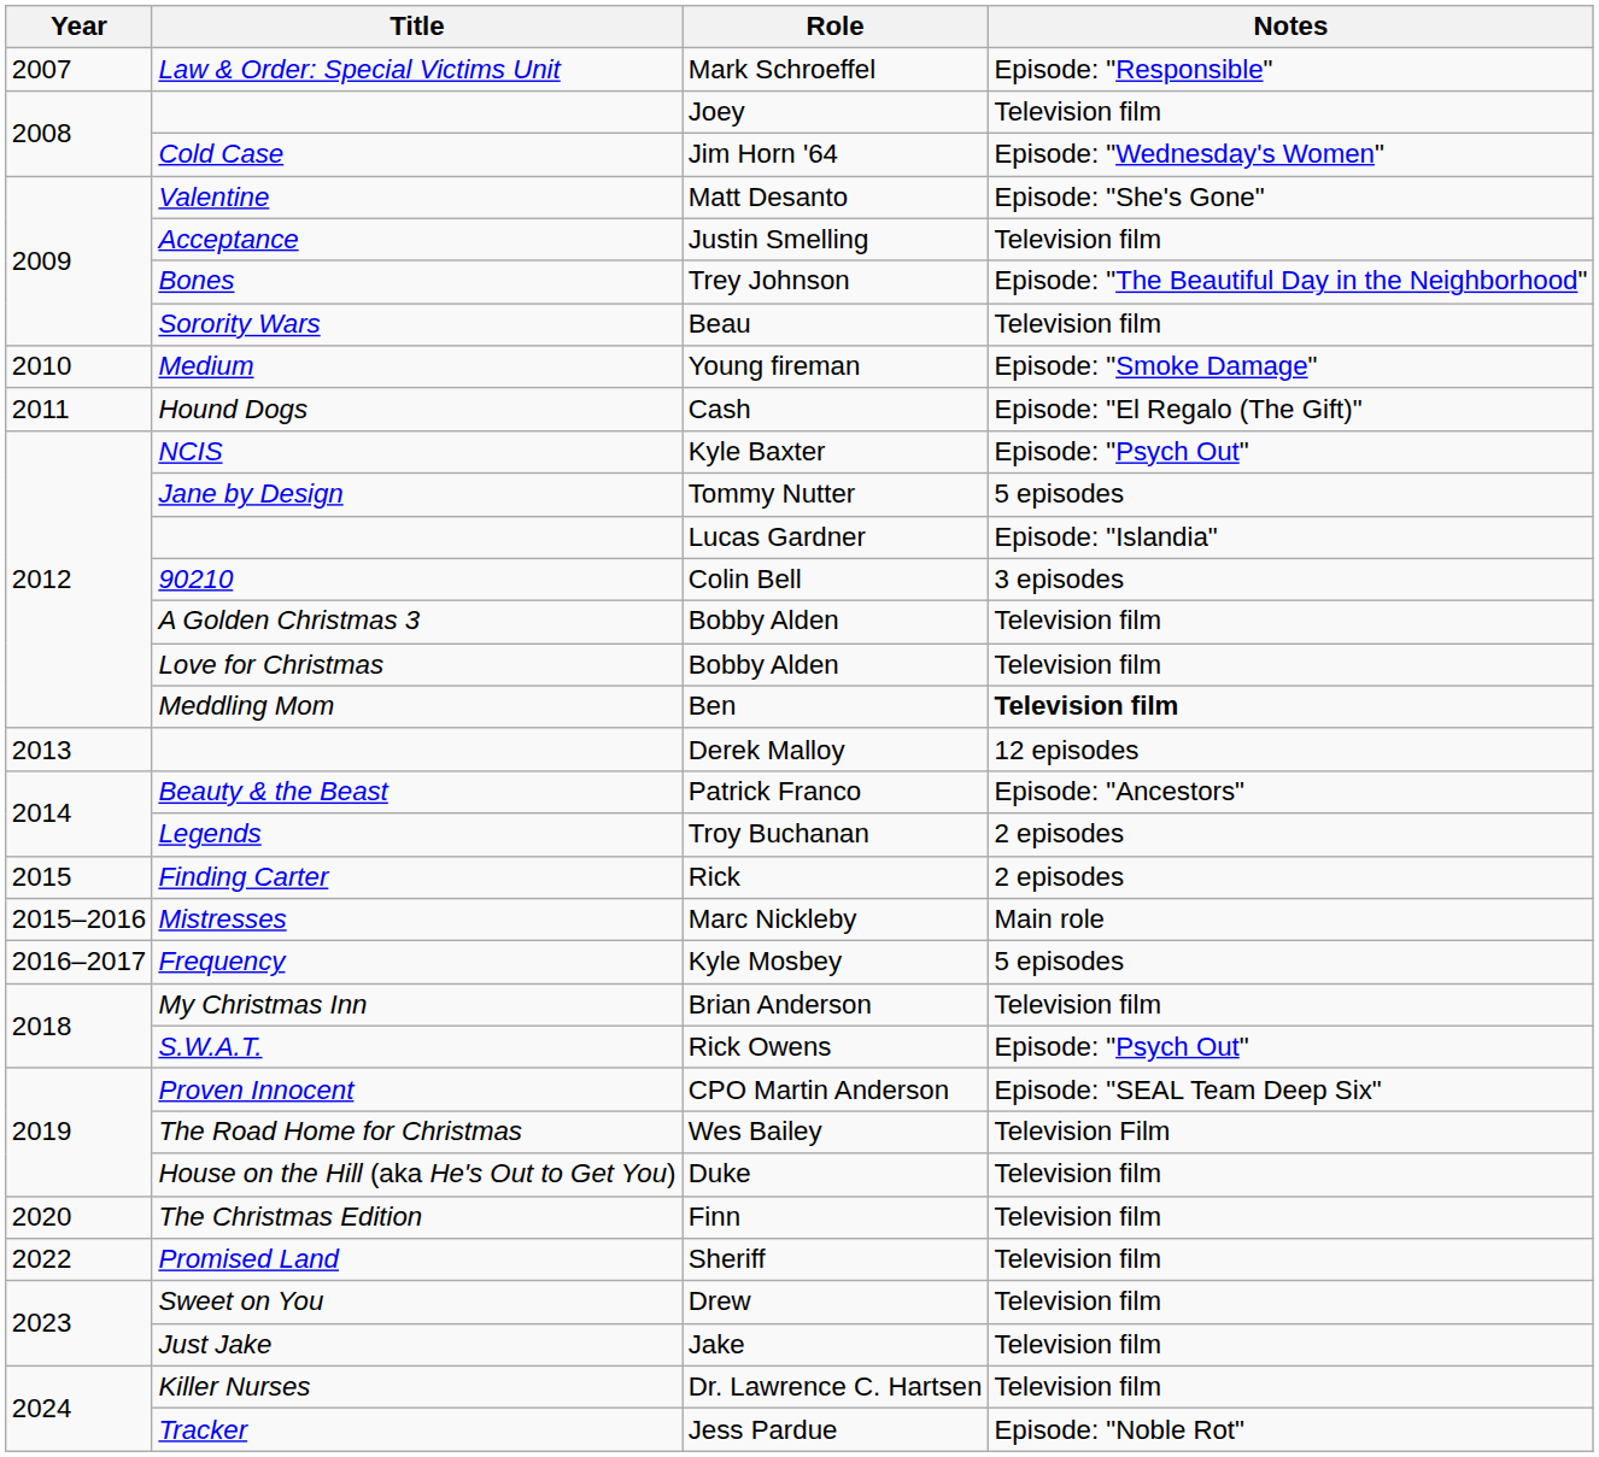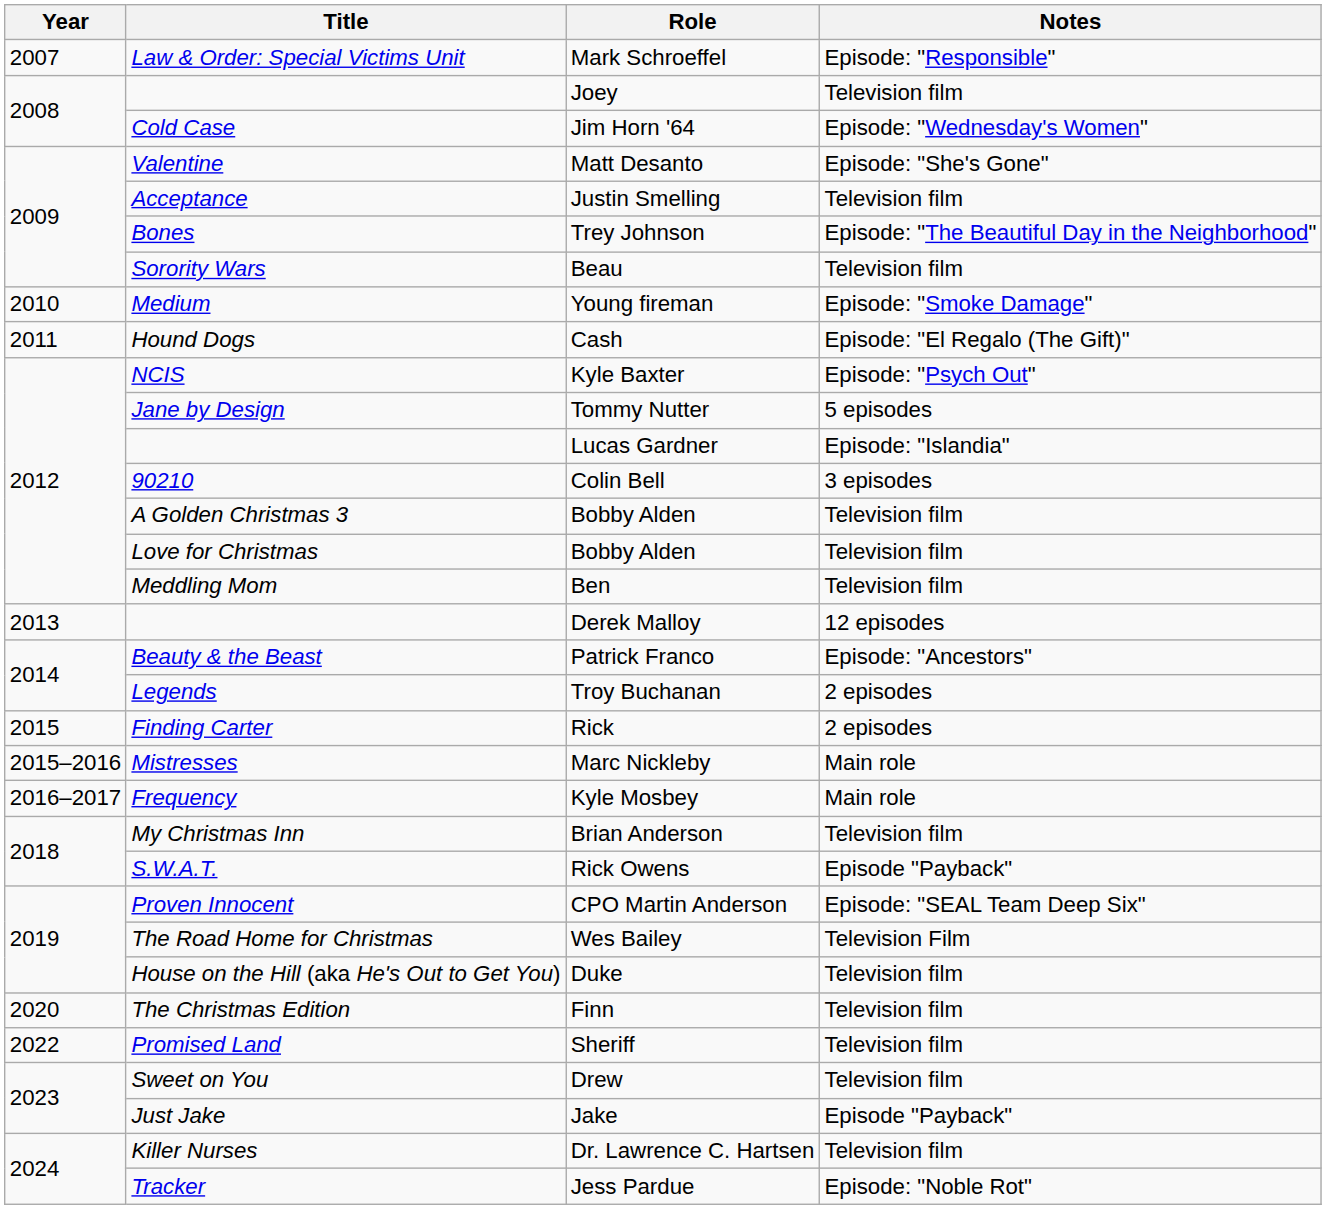Ben | Notes: bold -> normal
Kyle Mosbey | Notes: 5 episodes -> Main role
Rick Owens | Notes: Episode: "Psych Out" -> Episode "Payback"
Jake | Notes: Television film -> Episode "Payback"
